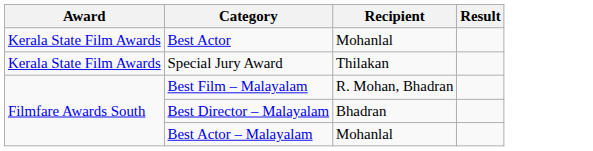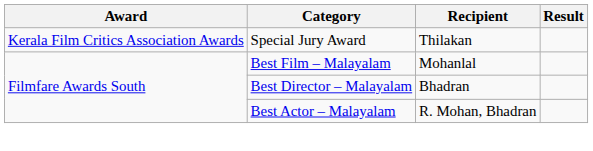- row: Kerala State Film Awards | Best Actor | Mohanlal
Special Jury Award | Award: Kerala State Film Awards -> Kerala Film Critics Association Awards
Best Film – Malayalam | Recipient: R. Mohan, Bhadran -> Mohanlal
Best Actor – Malayalam | Recipient: Mohanlal -> R. Mohan, Bhadran
